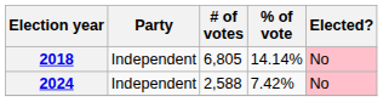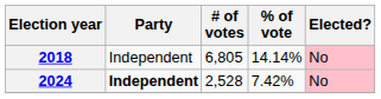2024 | Party: normal -> bold
2024 | # of votes: 2,588 -> 2,528
